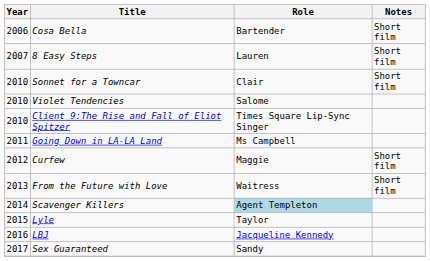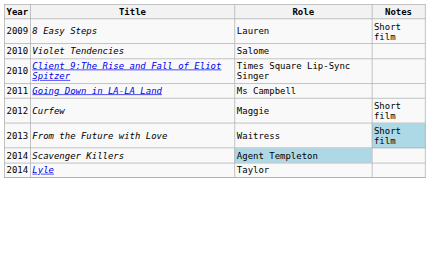- row: 2006 | Cosa Bella | Bartender | Short film
8 Easy Steps | Year: 2007 -> 2009
- row: 2010 | Sonnet for a Towncar | Clair | Short film
From the Future with Love | Notes: no background -> lightblue background
Lyle | Year: 2015 -> 2014
- row: 2016 | LBJ | Jacqueline Kennedy
- row: 2017 | Sex Guaranteed | Sandy
